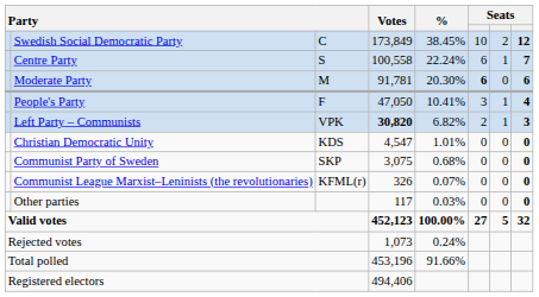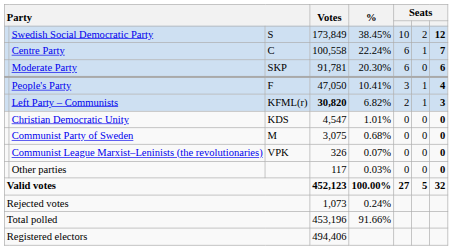Swedish Social Democratic Party | column 3: C -> S
Centre Party | column 3: S -> C
Moderate Party | column 3: M -> SKP
Moderate Party | column 6: bold -> normal
Left Party – Communists | column 3: VPK -> KFML(r)
Communist Party of Sweden | column 3: SKP -> M
Communist League Marxist–Leninists (the revolutionaries) | column 3: KFML(r) -> VPK
